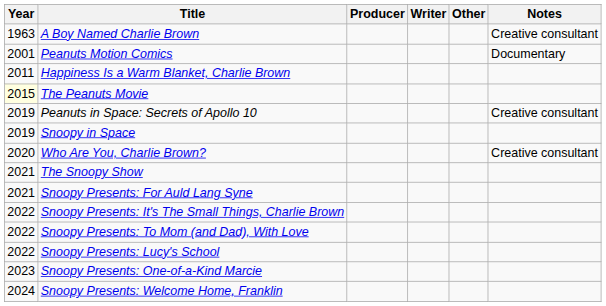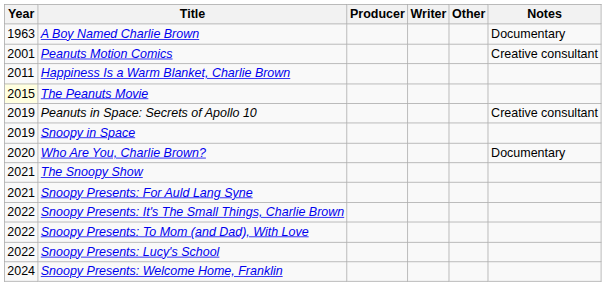A Boy Named Charlie Brown | Notes: Creative consultant -> Documentary
Peanuts Motion Comics | Notes: Documentary -> Creative consultant
Who Are You, Charlie Brown? | Notes: Creative consultant -> Documentary
- row: 2023 | Snoopy Presents: One-of-a-Kind Marcie
